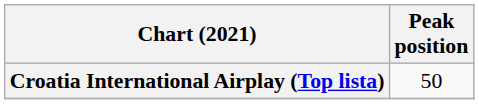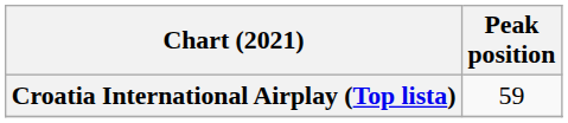Croatia International Airplay (Top lista) | Peak position: 50 -> 59
